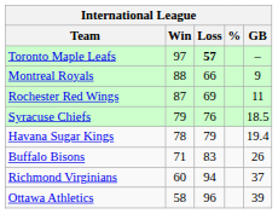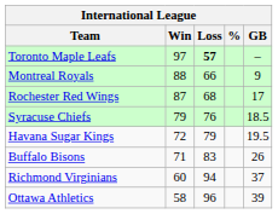Rochester Red Wings | Loss: 69 -> 68
Rochester Red Wings | GB: 11 -> 17
Havana Sugar Kings | Win: 78 -> 72
Havana Sugar Kings | GB: 19.4 -> 19.5
